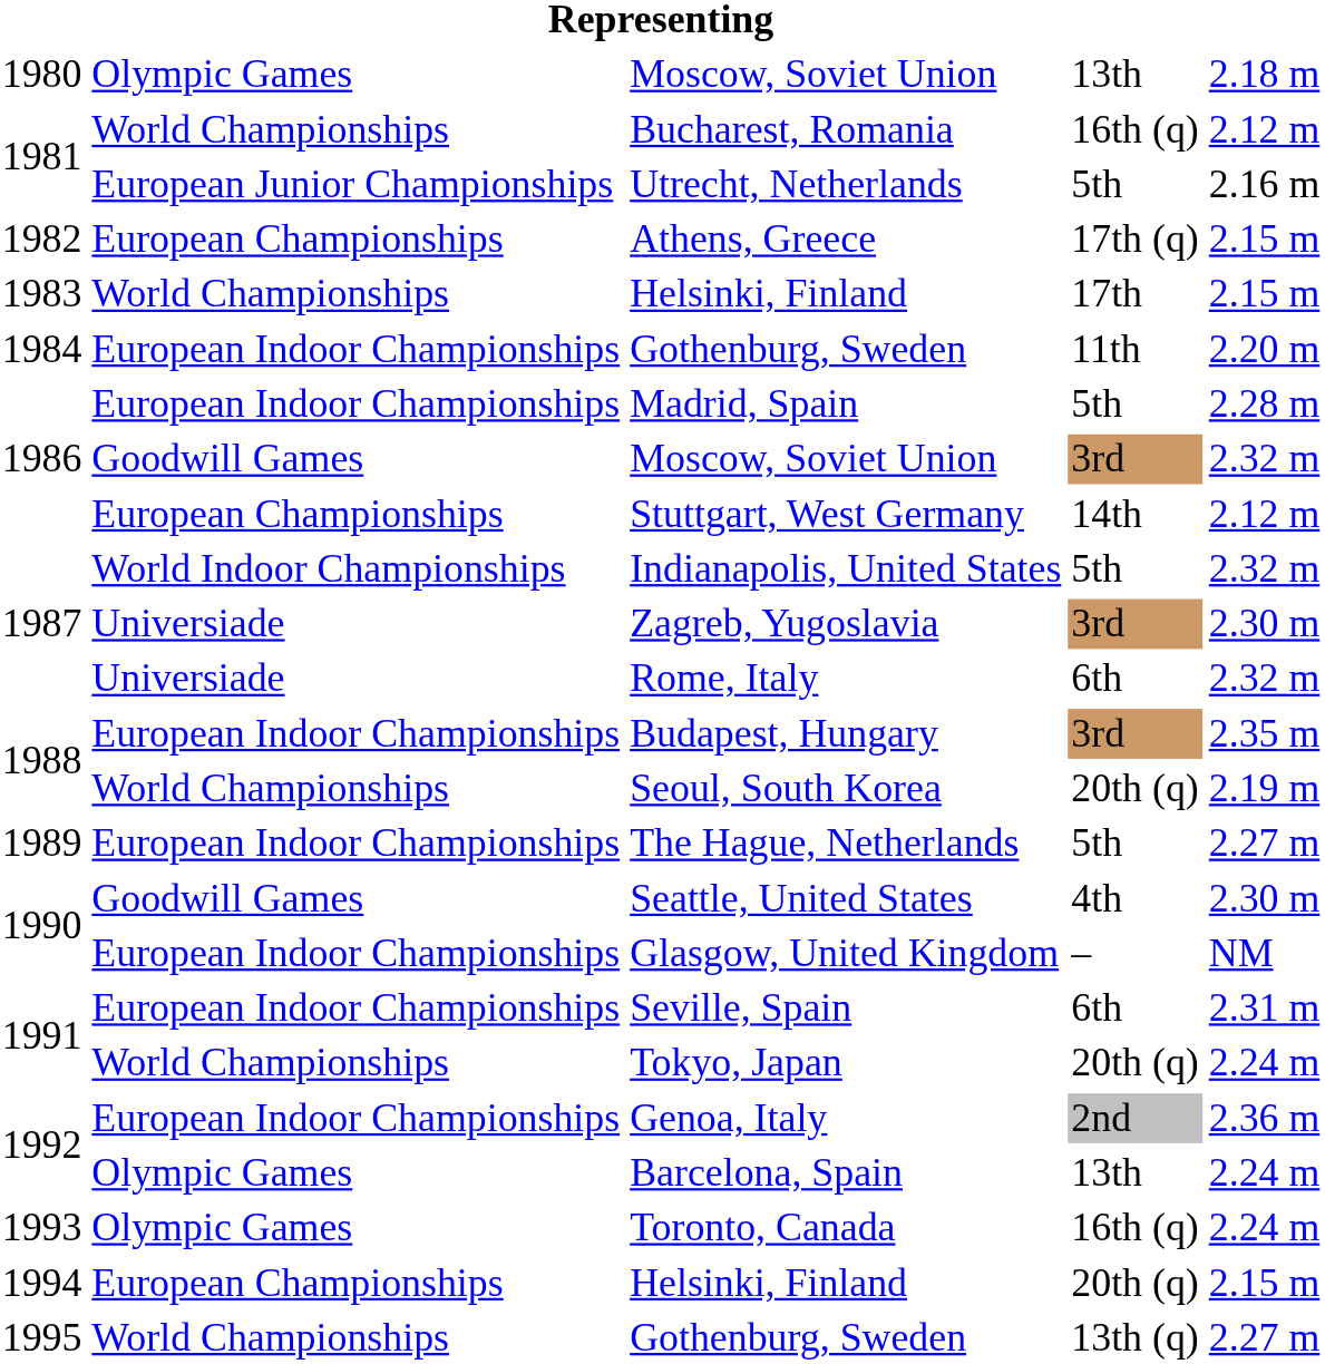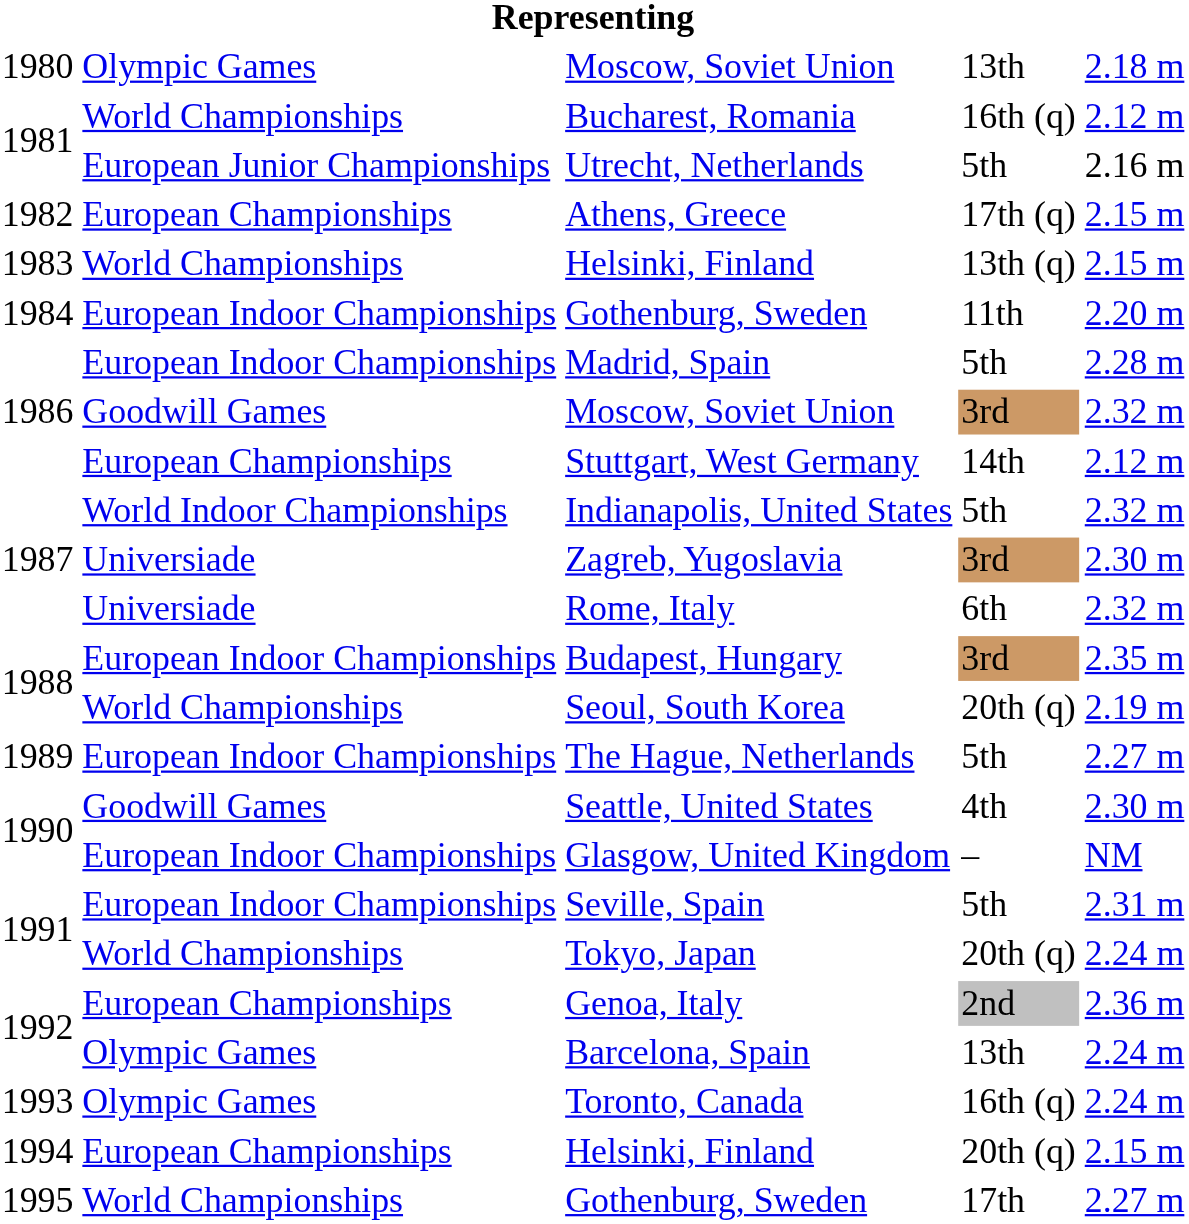1983 / Helsinki, Finland | column 4: 17th -> 13th (q)
Seville, Spain | column 4: 6th -> 5th
Genoa, Italy | column 2: European Indoor Championships -> European Championships
1995 / Gothenburg, Sweden | column 4: 13th (q) -> 17th
